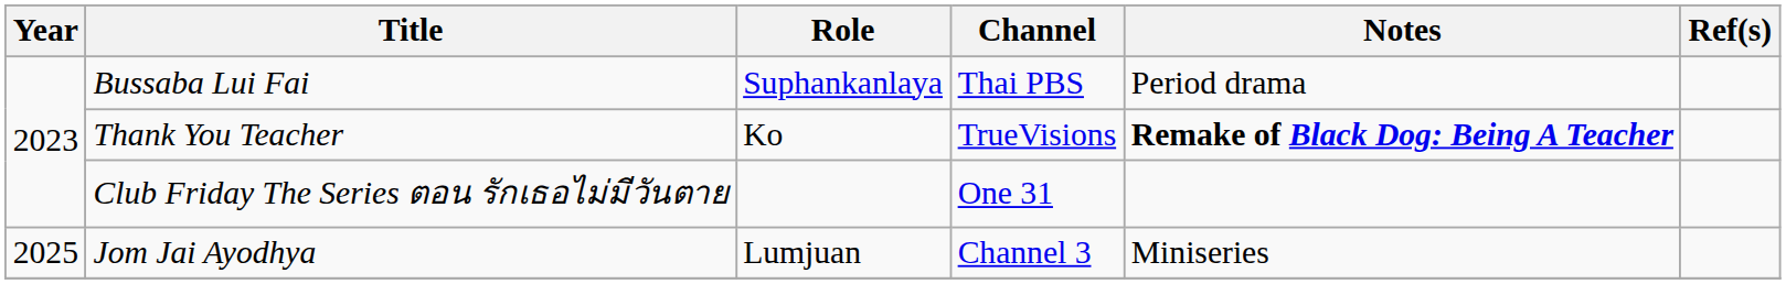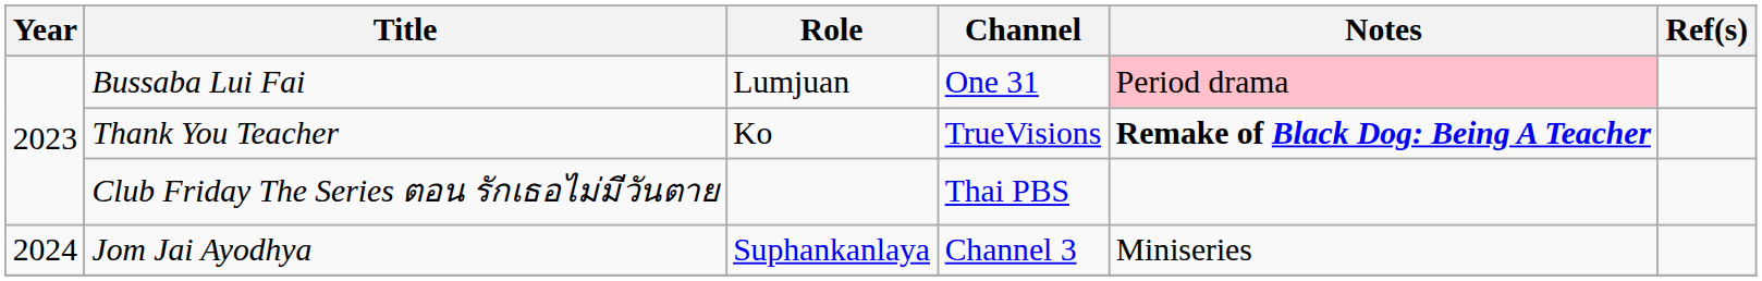Bussaba Lui Fai | Role: Suphankanlaya -> Lumjuan
Bussaba Lui Fai | Channel: Thai PBS -> One 31
Bussaba Lui Fai | Notes: no background -> pink background
Club Friday The Series ตอน รักเธอไม่มีวันตาย | Channel: One 31 -> Thai PBS
Jom Jai Ayodhya | Year: 2025 -> 2024
Jom Jai Ayodhya | Role: Lumjuan -> Suphankanlaya
